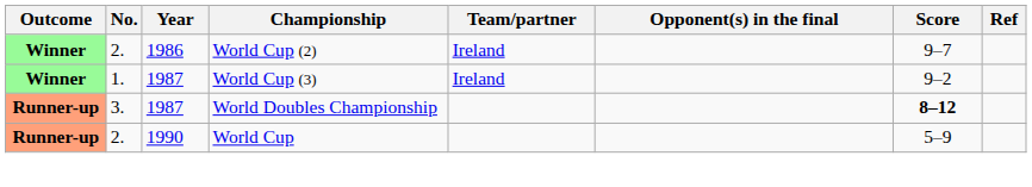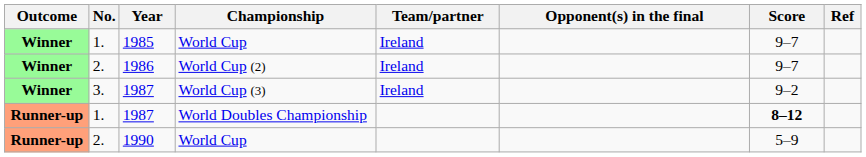+ row: Winner | 1. | 1985 | World Cup | Ireland | 9–7
1987 / World Cup (3) | No.: 1. -> 3.
1987 / World Doubles Championship | No.: 3. -> 1.
